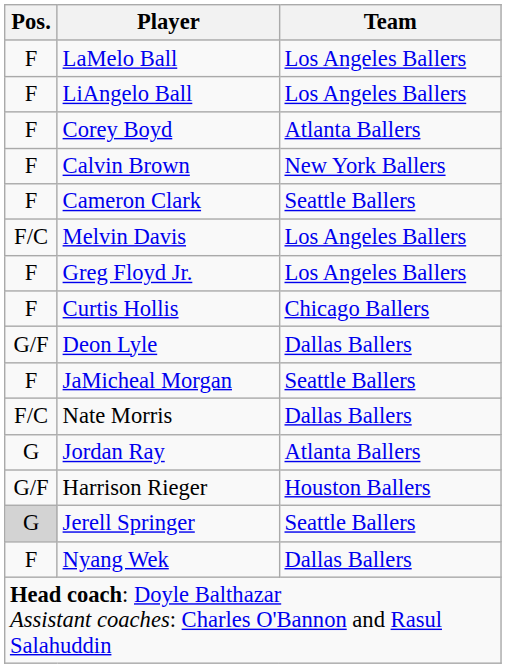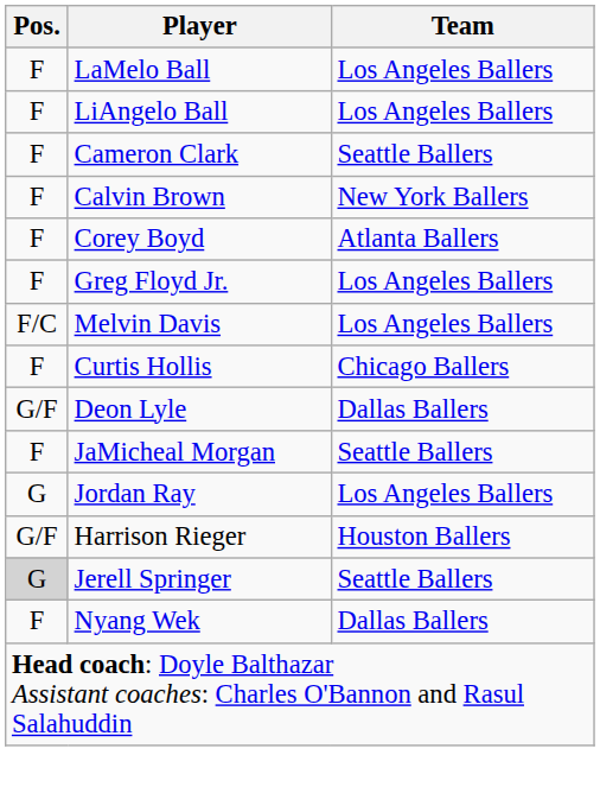rows swapped: Corey Boyd <-> Cameron Clark
rows swapped: Melvin Davis <-> Greg Floyd Jr.
- row: F/C | Nate Morris | Dallas Ballers
Jordan Ray | Team: Atlanta Ballers -> Los Angeles Ballers
